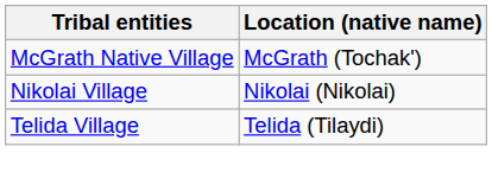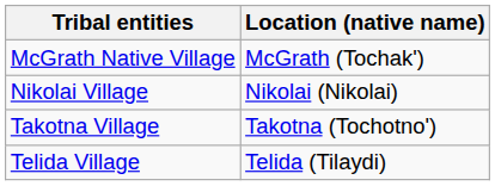+ row: Takotna Village | Takotna (Tochotno')
